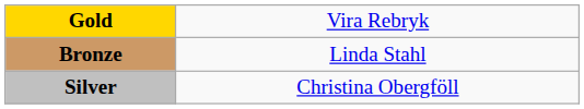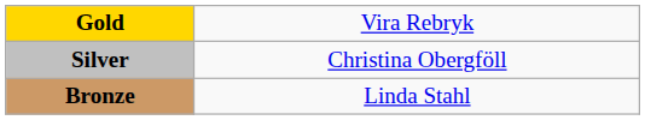rows swapped: Silver <-> Bronze
